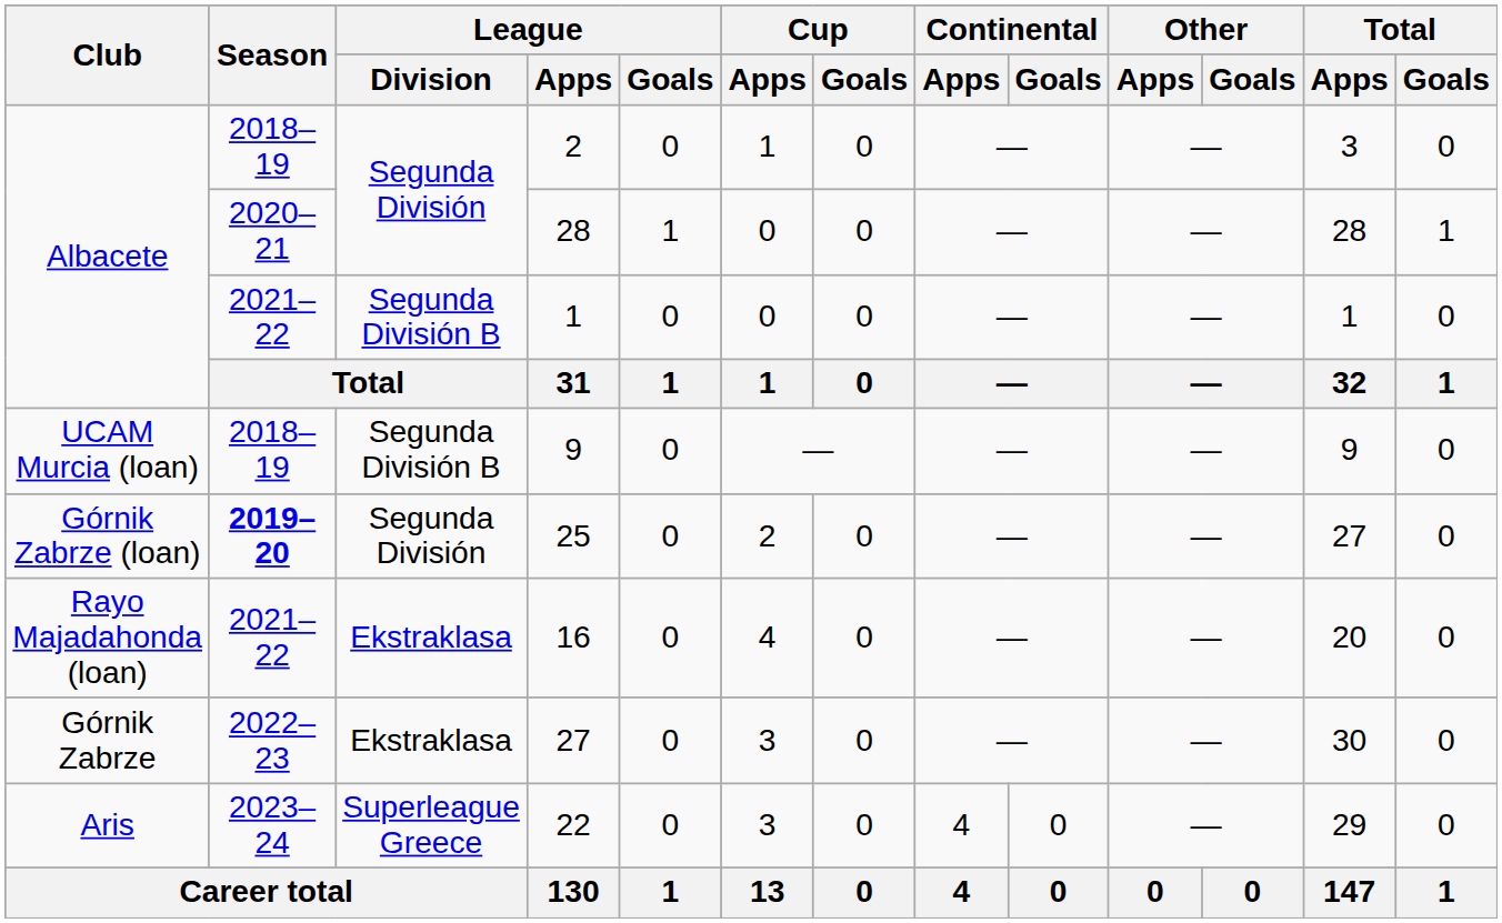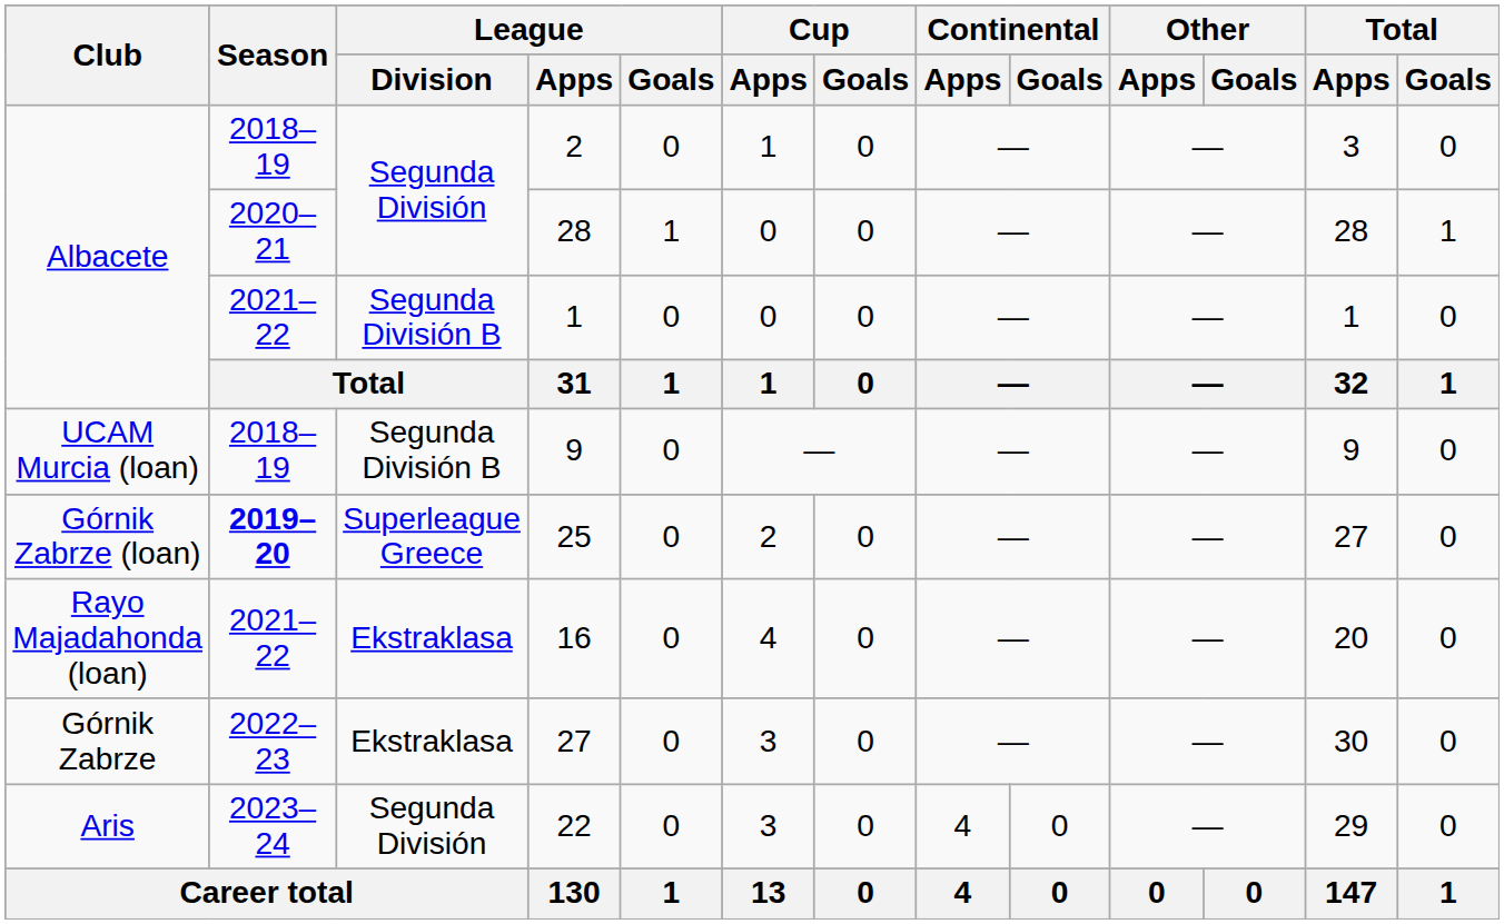25 | League / Division: Segunda División -> Superleague Greece
22 | League / Division: Superleague Greece -> Segunda División
